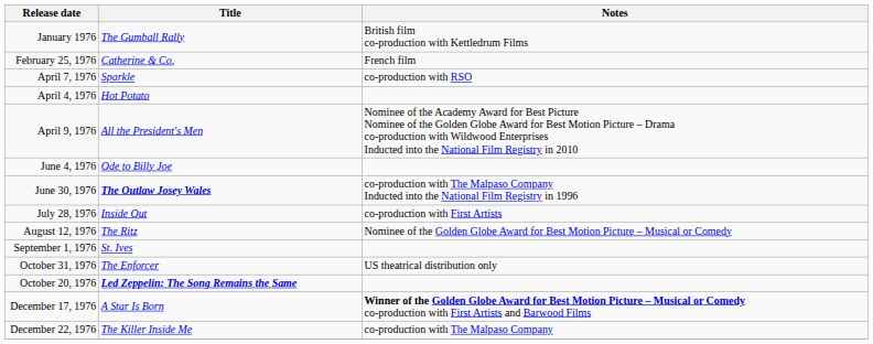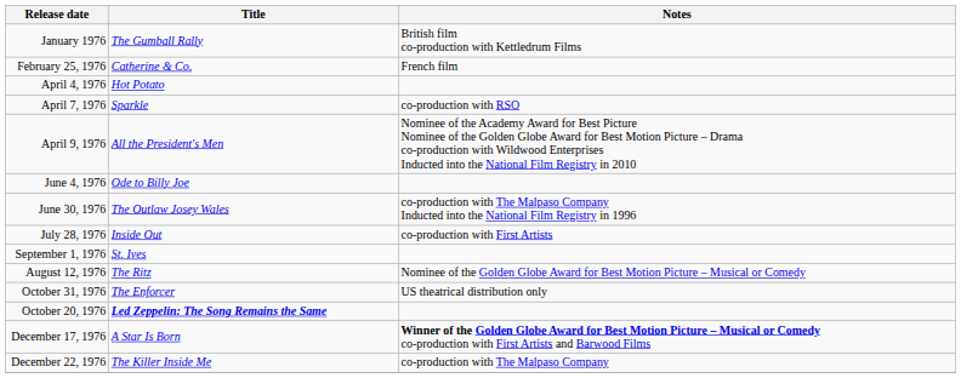rows swapped: April 4, 1976 <-> April 7, 1976
June 30, 1976 | Title: bold -> normal
rows swapped: August 12, 1976 <-> September 1, 1976
